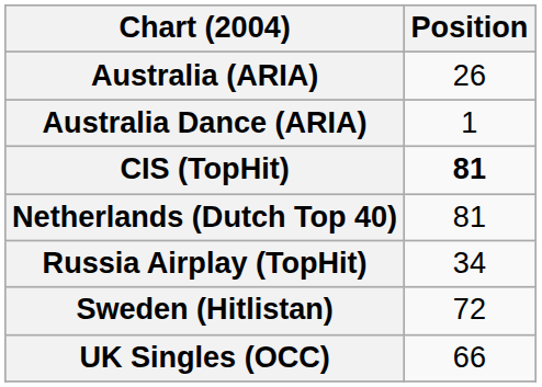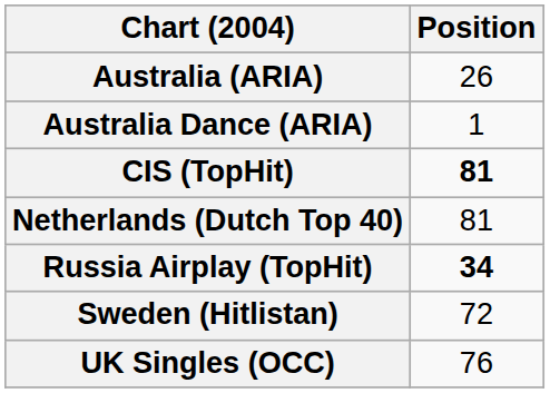Russia Airplay (TopHit) | Position: normal -> bold
UK Singles (OCC) | Position: 66 -> 76
